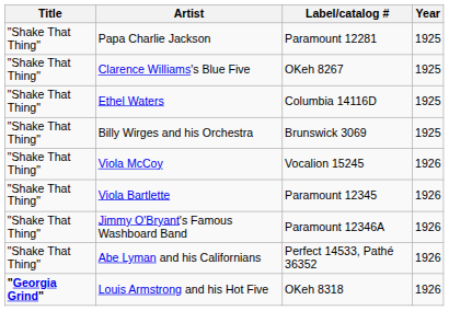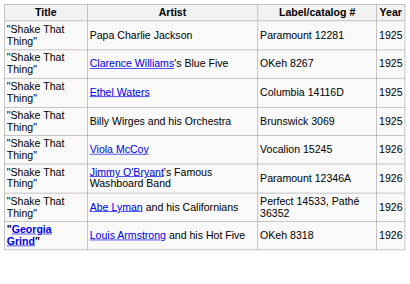- row: "Shake That Thing" | Viola Bartlette | Paramount 12345 | 1926
